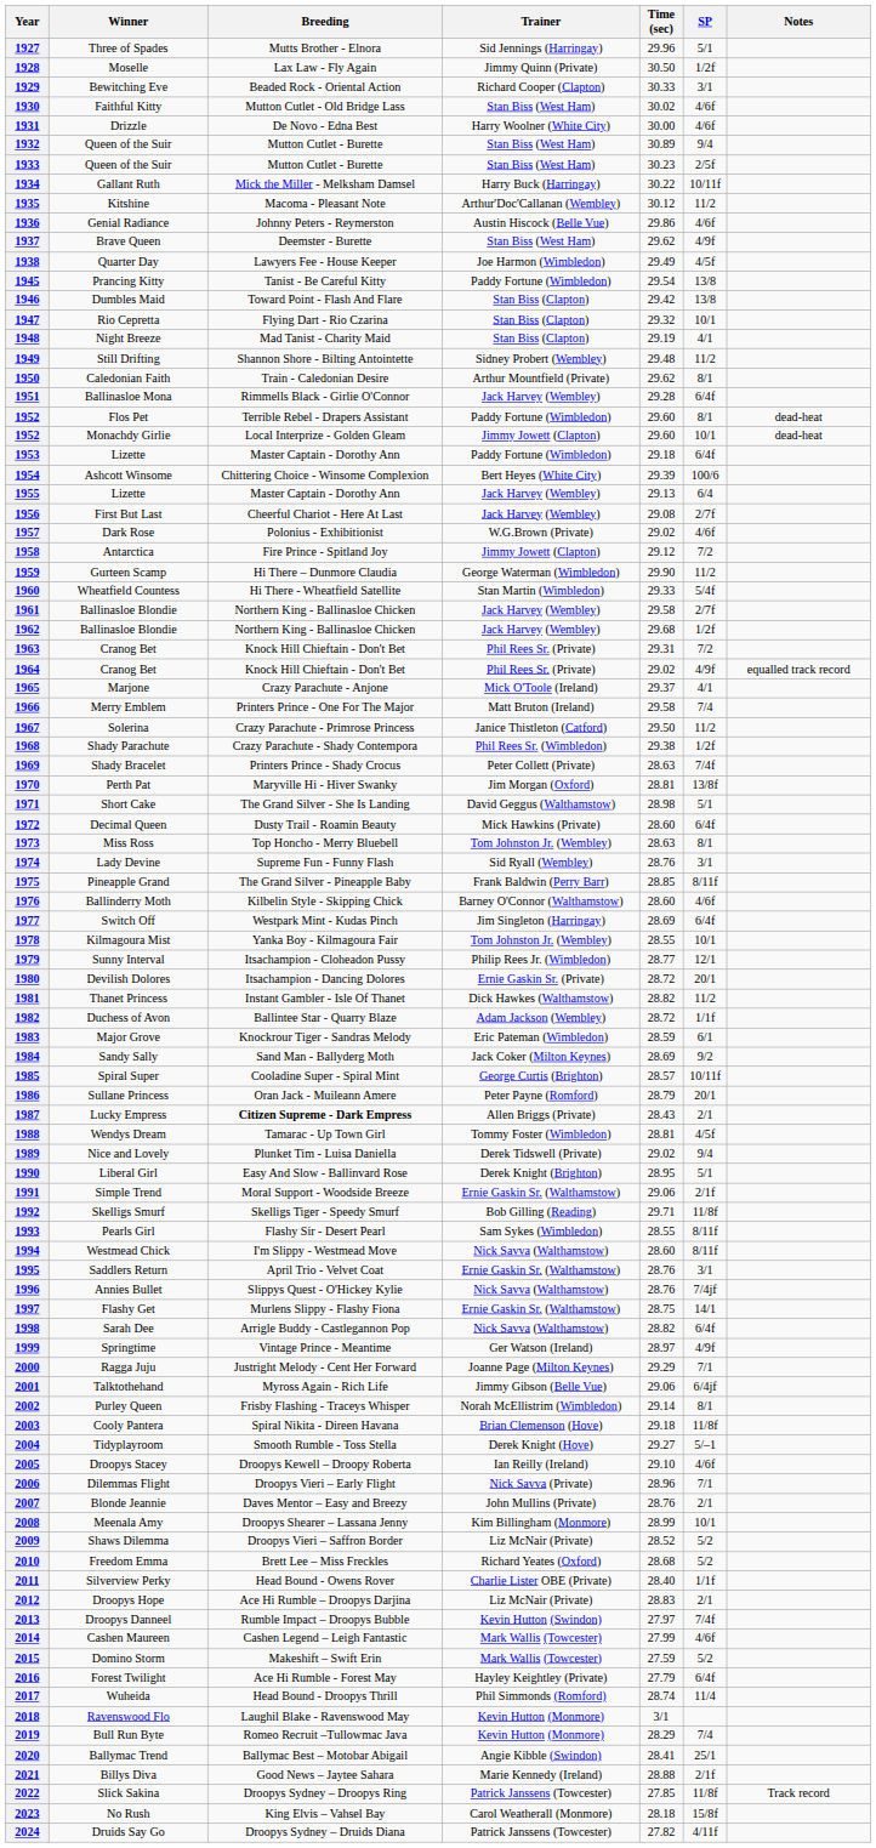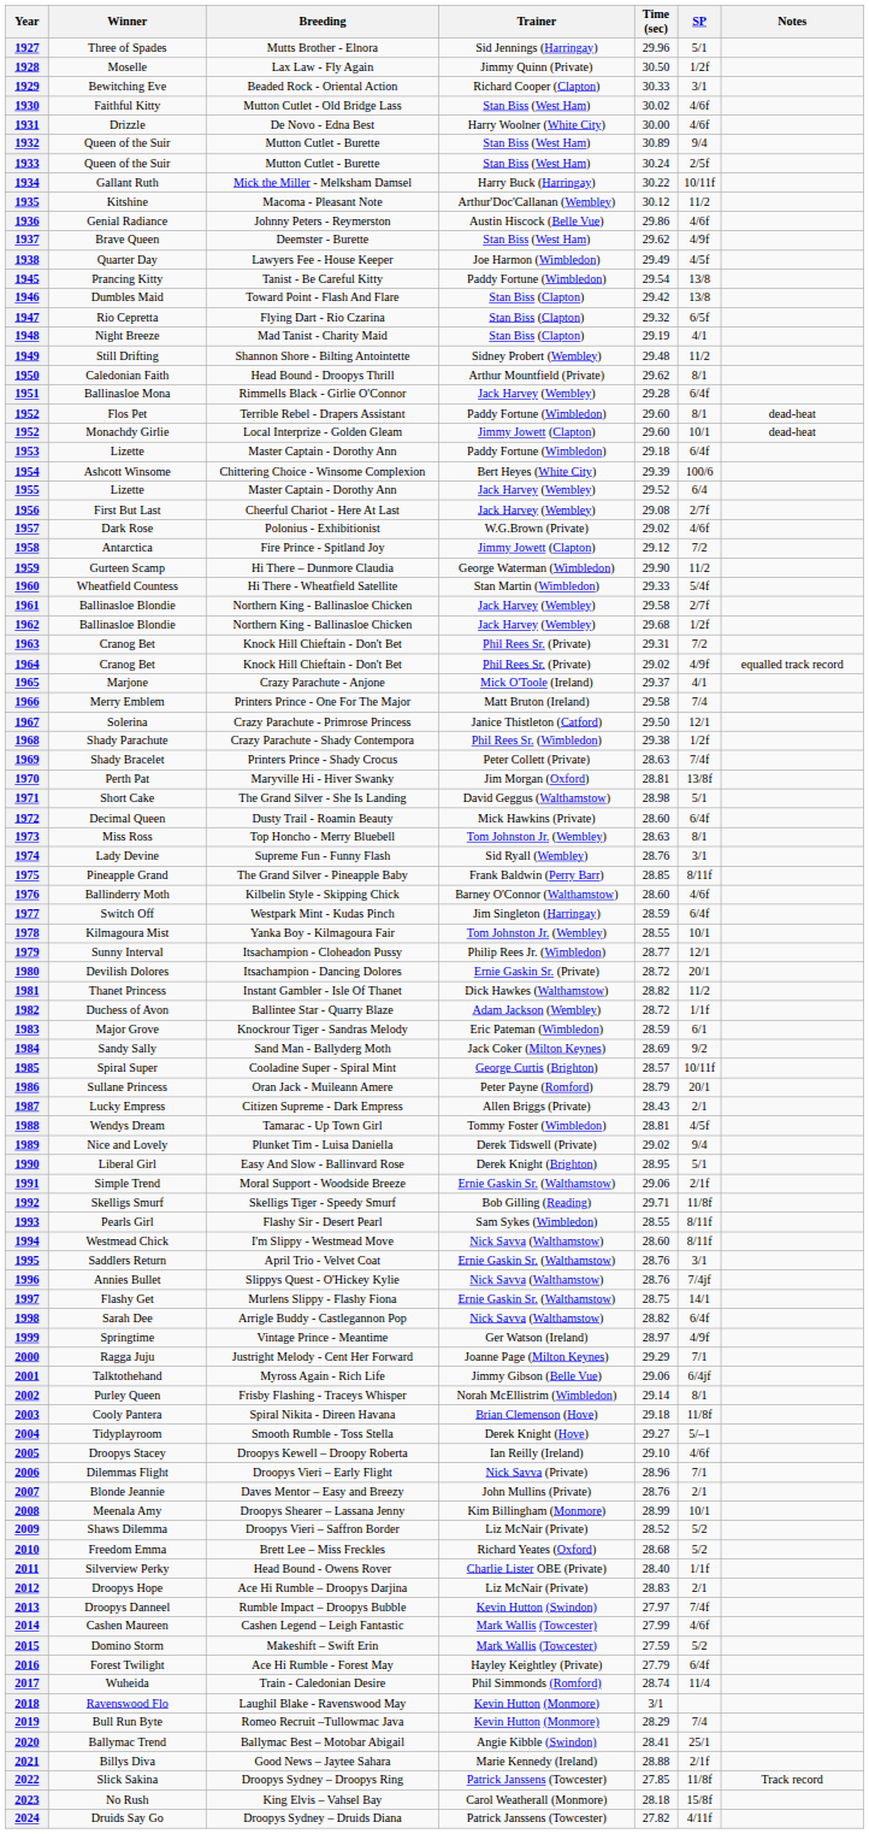1933 | Time (sec): 30.23 -> 30.24
1947 | SP: 10/1 -> 6/5f
1950 | Breeding: Train - Caledonian Desire -> Head Bound - Droopys Thrill
1955 | Time (sec): 29.13 -> 29.52
1967 | SP: 11/2 -> 12/1
1977 | Time (sec): 28.69 -> 28.59
1987 | Breeding: bold -> normal
2017 | Breeding: Head Bound - Droopys Thrill -> Train - Caledonian Desire
